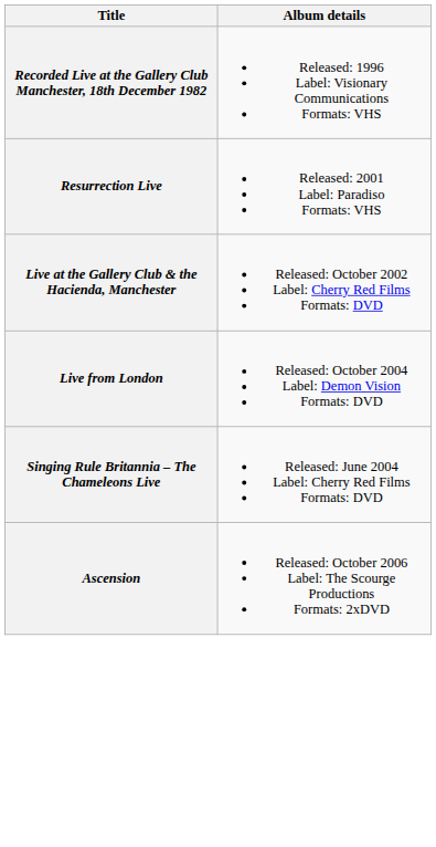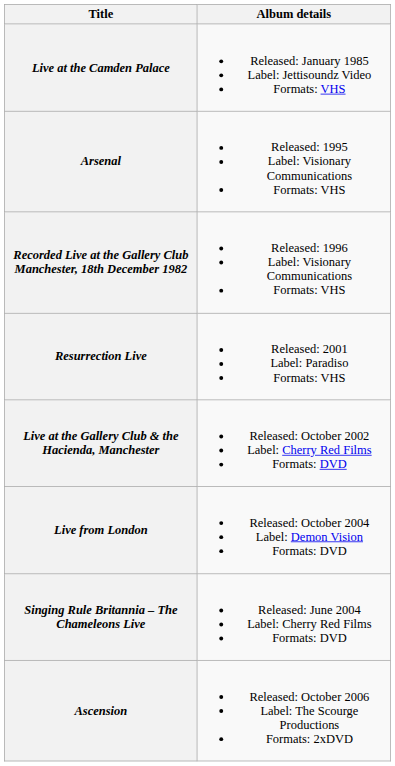+ row: Live at the Camden Palace | Released: January 1985 Label: Jettisoundz Video Formats: VHS
+ row: Arsenal | Released: 1995 Label: Visionary Communications Formats: VHS
